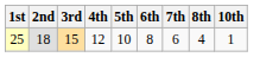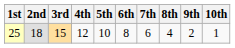+ column: 9th | 2
